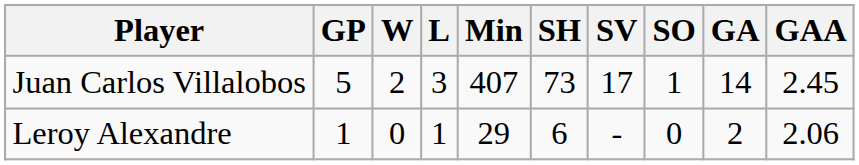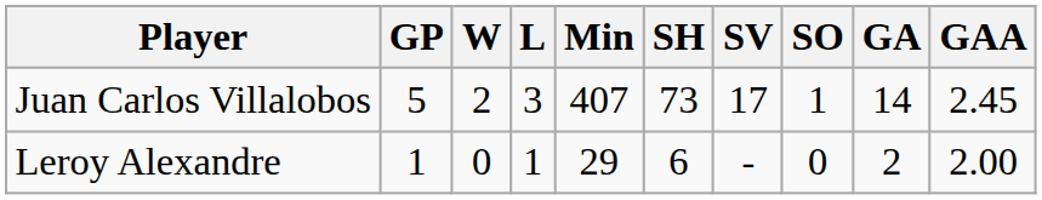Leroy Alexandre | GAA: 2.06 -> 2.00
